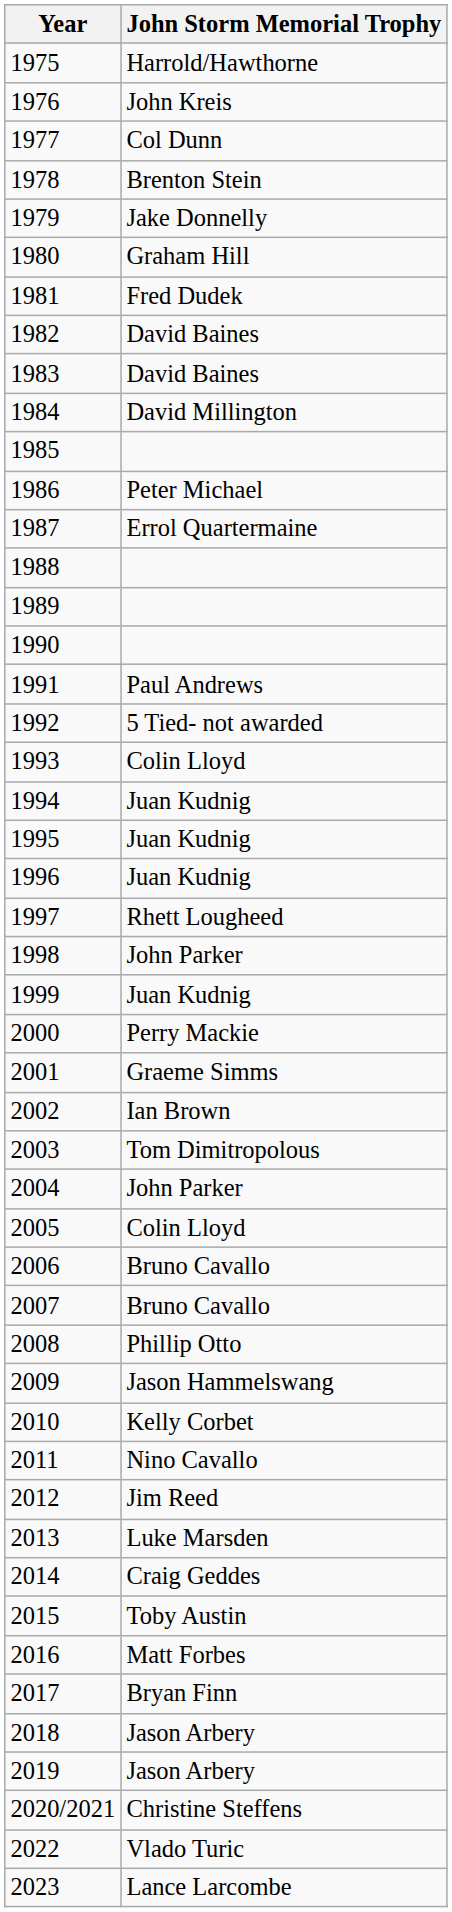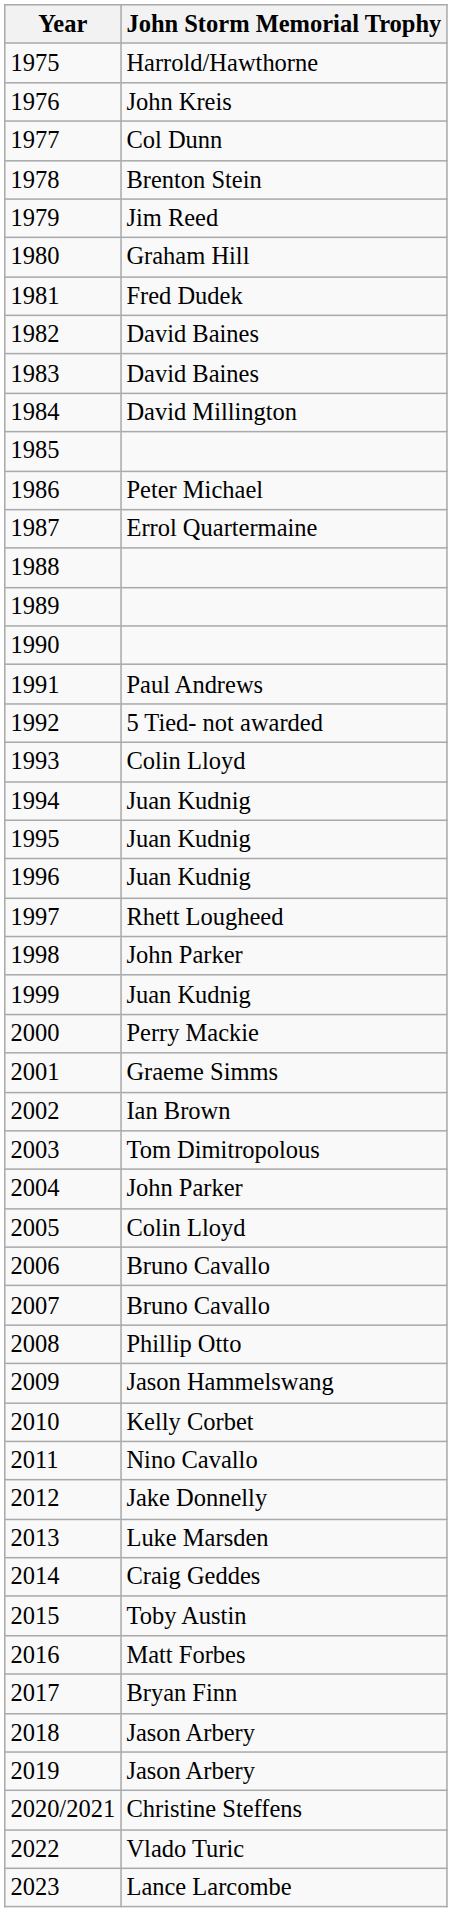1979 | John Storm Memorial Trophy: Jake Donnelly -> Jim Reed
2012 | John Storm Memorial Trophy: Jim Reed -> Jake Donnelly
